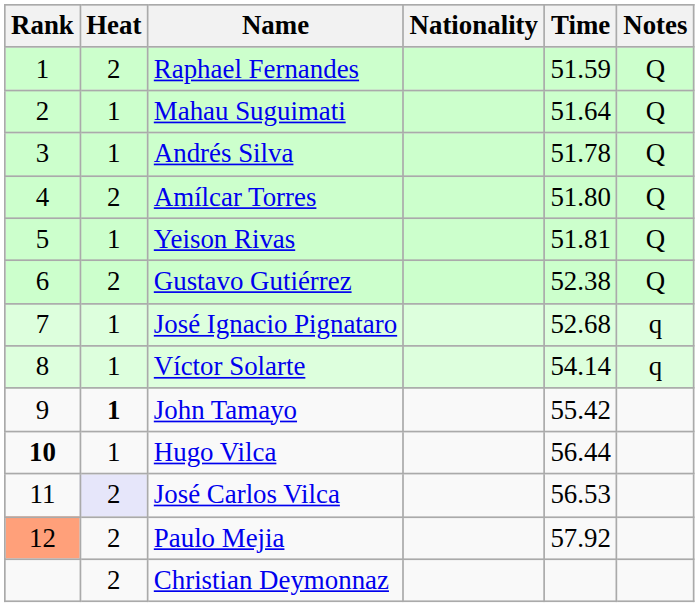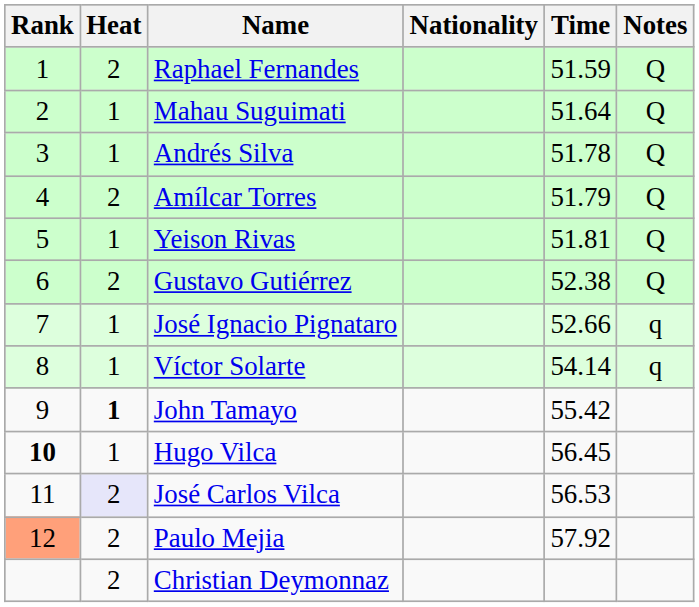Amílcar Torres | Time: 51.80 -> 51.79
José Ignacio Pignataro | Time: 52.68 -> 52.66
Hugo Vilca | Time: 56.44 -> 56.45
